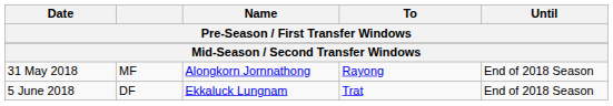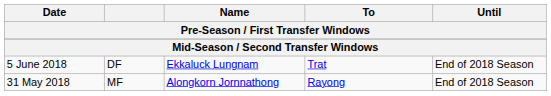rows swapped: 31 May 2018 <-> 5 June 2018
